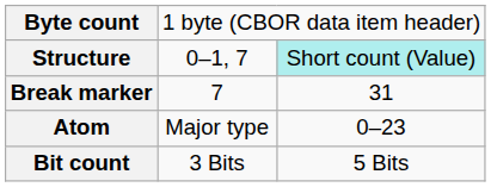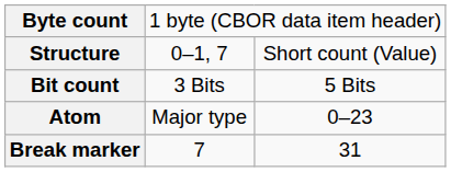Structure | column 3: paleturquoise background -> no background
rows swapped: Bit count <-> Break marker
